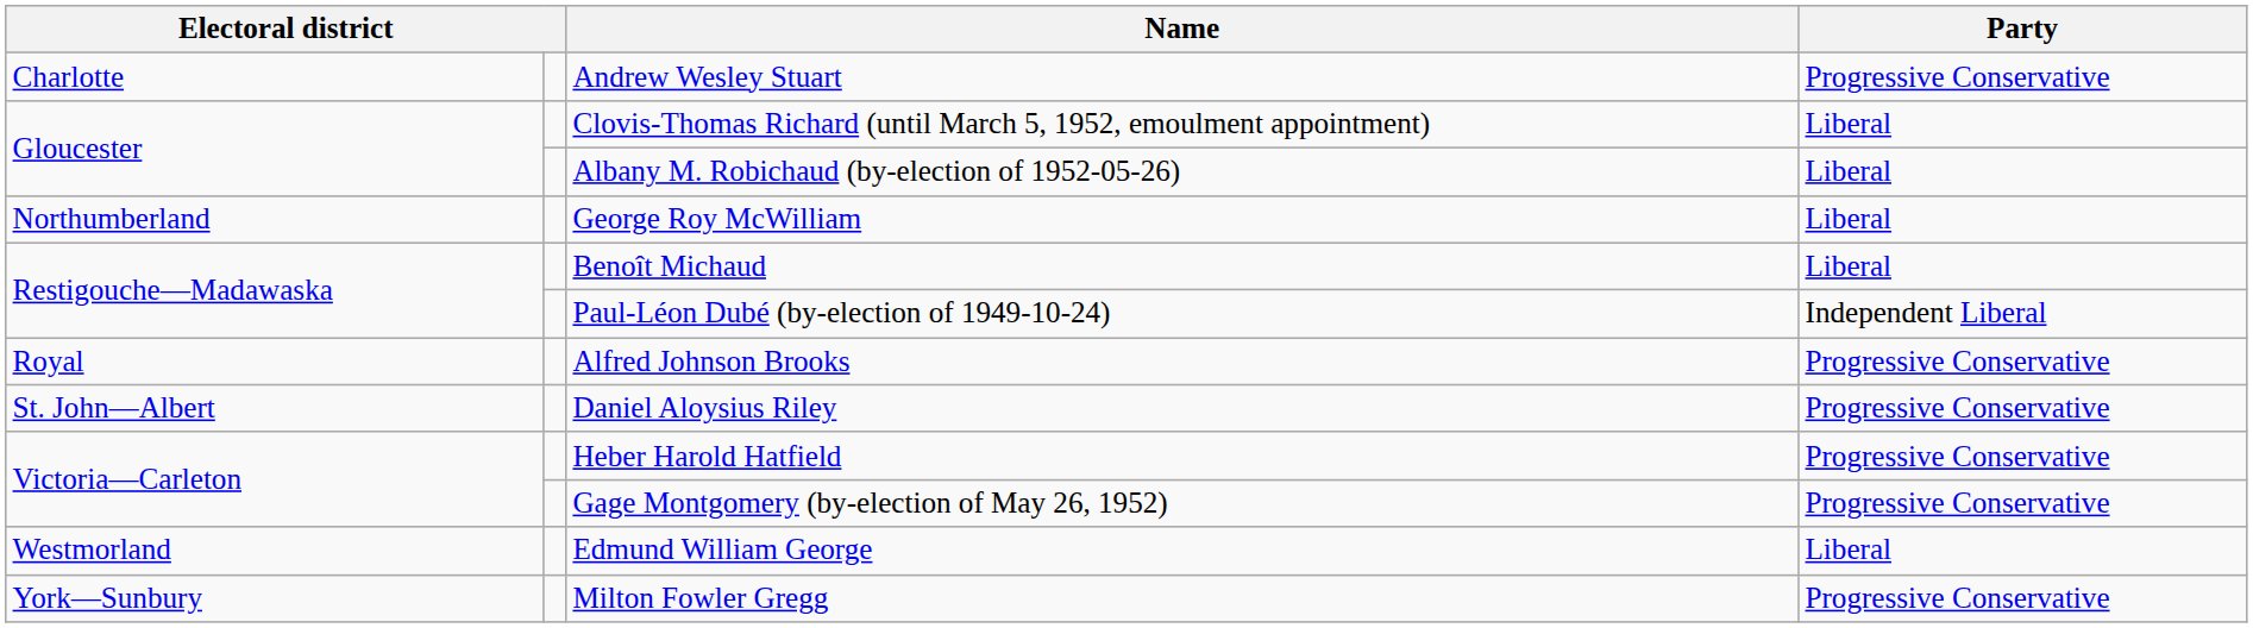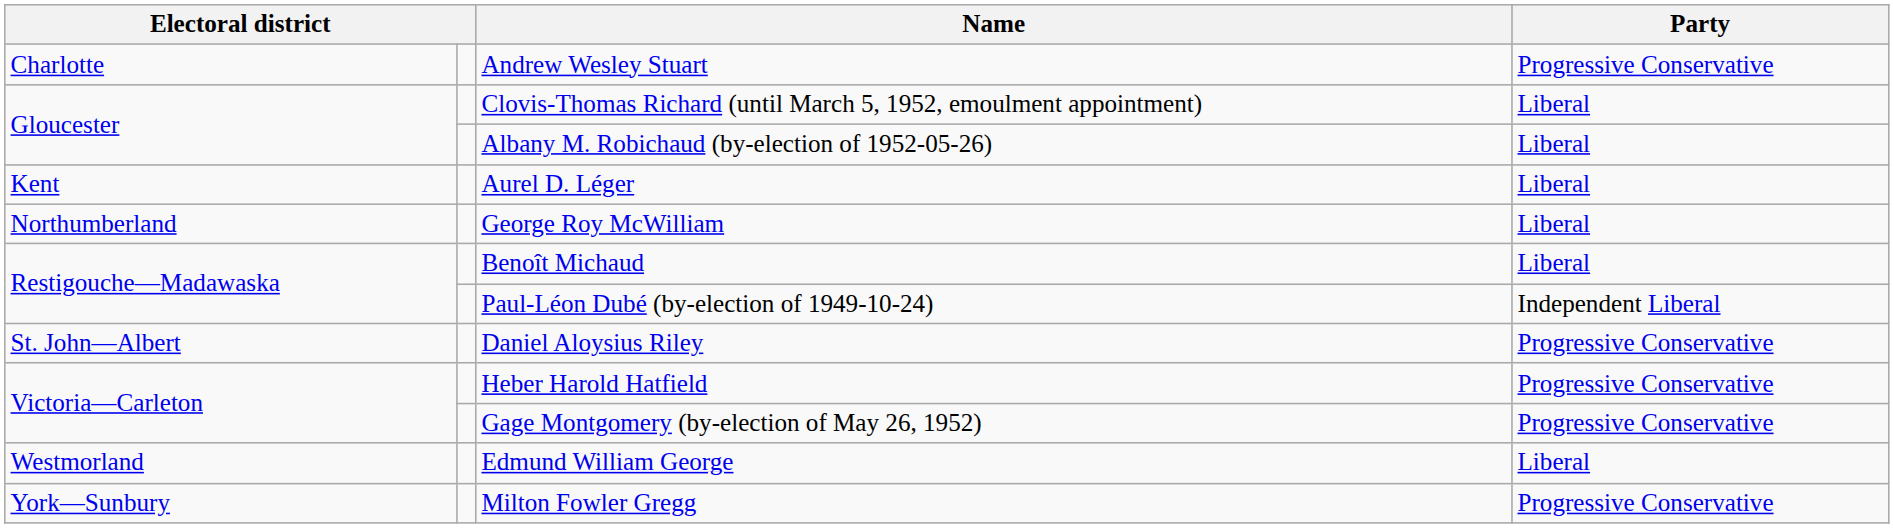+ row: Kent | Aurel D. Léger | Liberal
- row: Royal | Alfred Johnson Brooks | Progressive Conservative
